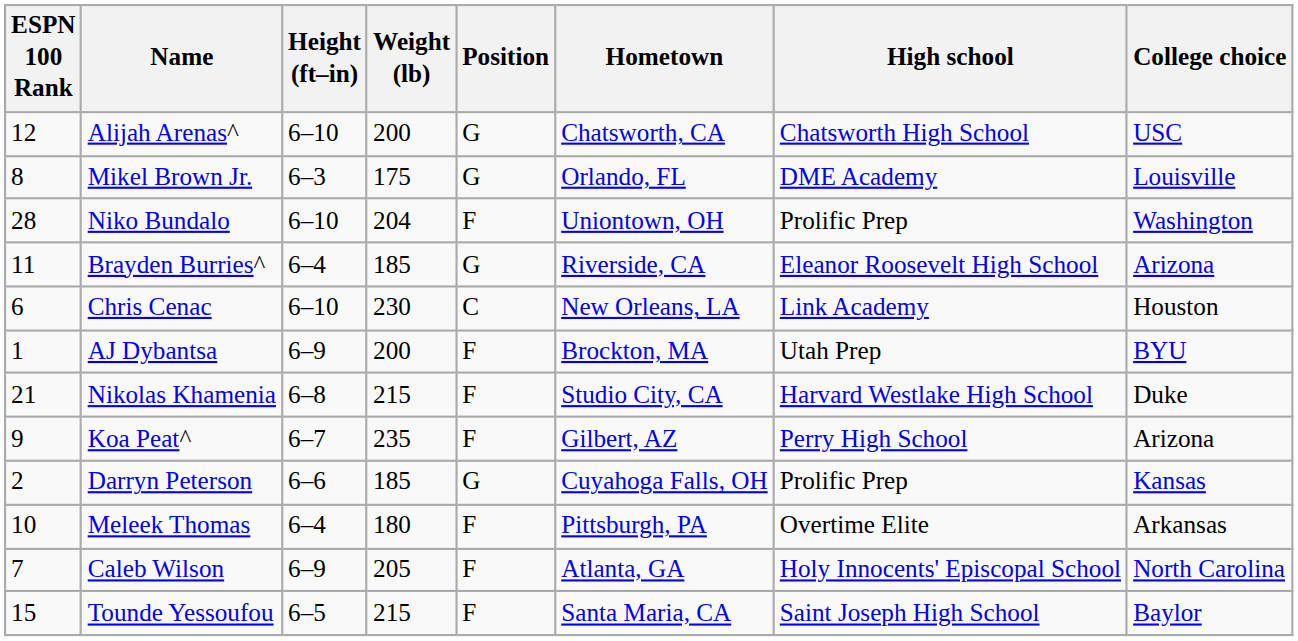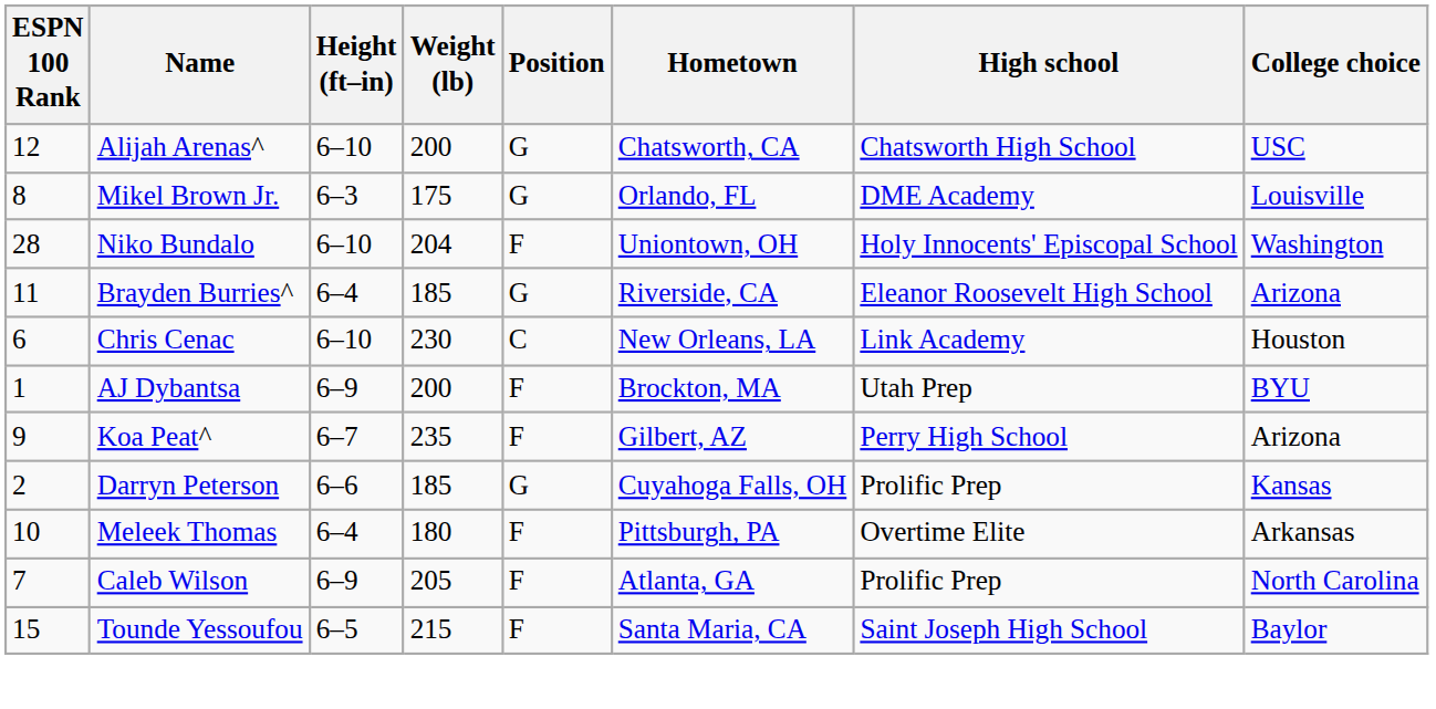Niko Bundalo | High school: Prolific Prep -> Holy Innocents' Episcopal School
- row: 21 | Nikolas Khamenia | 6–8 | 215 | F | Studio City, CA | Harvard Westlake High School | Duke
Caleb Wilson | High school: Holy Innocents' Episcopal School -> Prolific Prep
